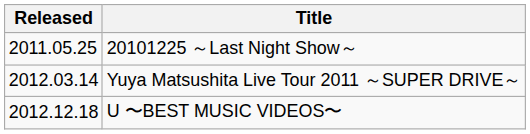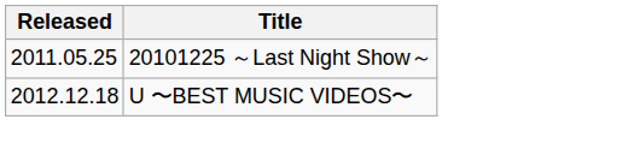- row: 2012.03.14 | Yuya Matsushita Live Tour 2011 ～SUPER DRIVE～
